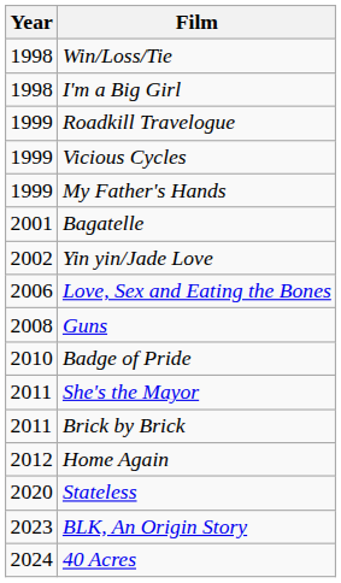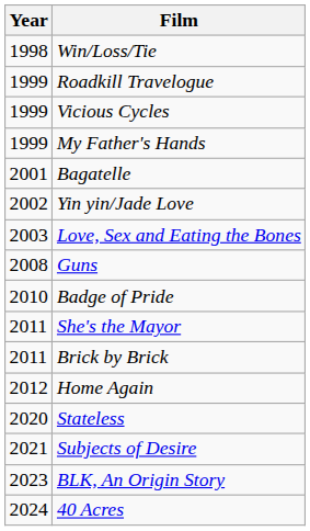- row: 1998 | I'm a Big Girl
Love, Sex and Eating the Bones | Year: 2006 -> 2003
+ row: 2021 | Subjects of Desire
